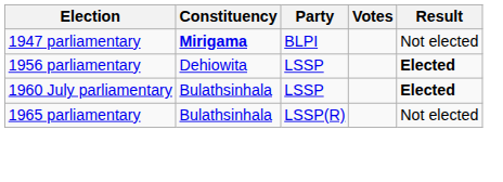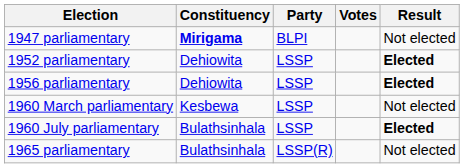+ row: 1952 parliamentary | Dehiowita | LSSP | Elected
+ row: 1960 March parliamentary | Kesbewa | LSSP | Not elected
